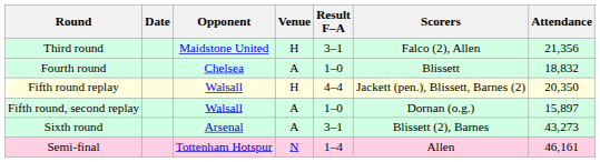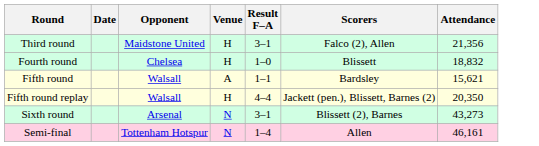Fourth round | Venue: A -> H
+ row: Fifth round | Walsall | A | 1–1 | Bardsley | 15,621
- row: Fifth round, second replay | Walsall | A | 1–0 | Dornan (o.g.) | 15,897
Sixth round | Venue: A -> N
